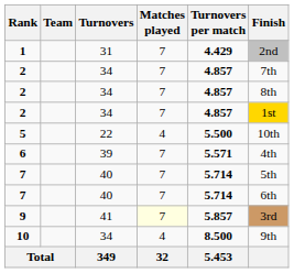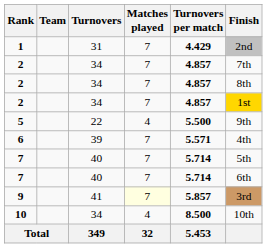5 | Finish: 10th -> 9th
10 | Finish: 9th -> 10th
